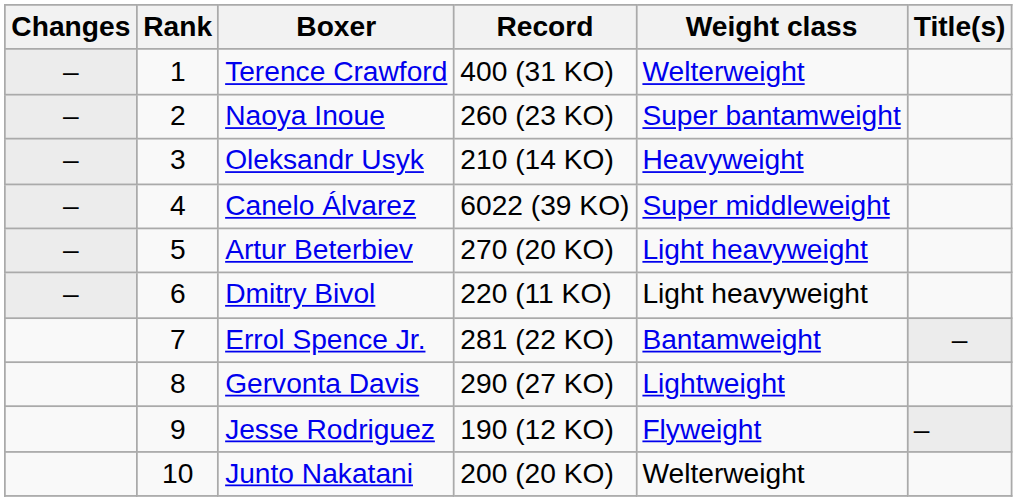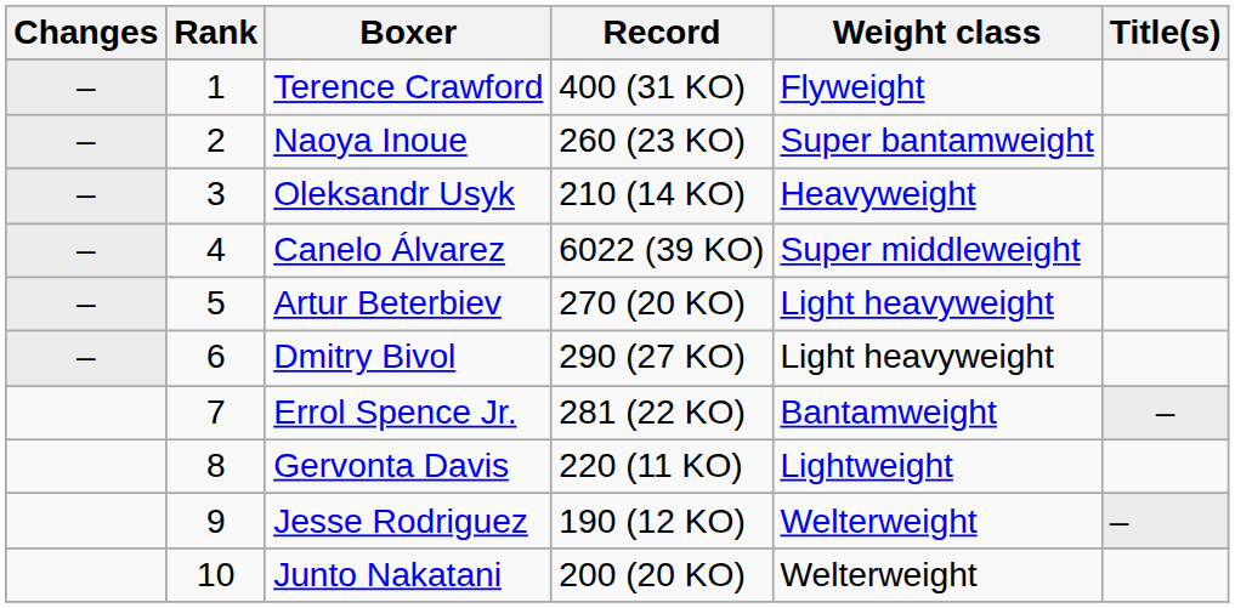Terence Crawford | Weight class: Welterweight -> Flyweight
Dmitry Bivol | Record: 220 (11 KO) -> 290 (27 KO)
Gervonta Davis | Record: 290 (27 KO) -> 220 (11 KO)
Jesse Rodriguez | Weight class: Flyweight -> Welterweight
